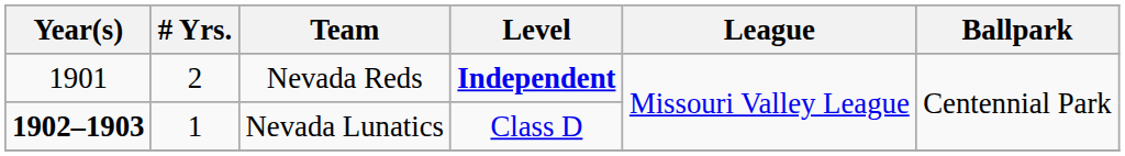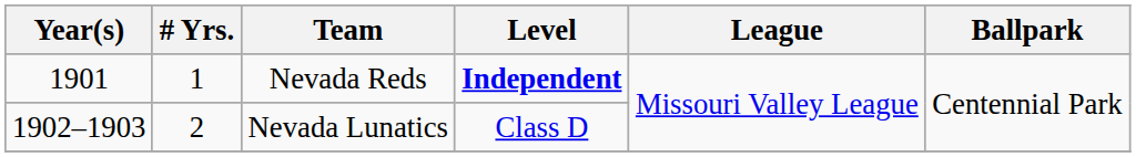Nevada Reds | # Yrs.: 2 -> 1
Nevada Lunatics | Year(s): bold -> normal
Nevada Lunatics | # Yrs.: 1 -> 2
